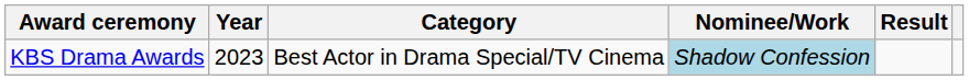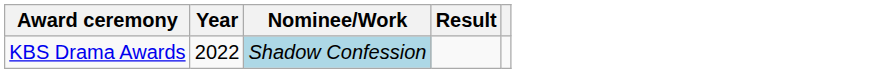- column: Category | Best Actor in Drama Special/TV Cinema
KBS Drama Awards | Year: 2023 -> 2022
